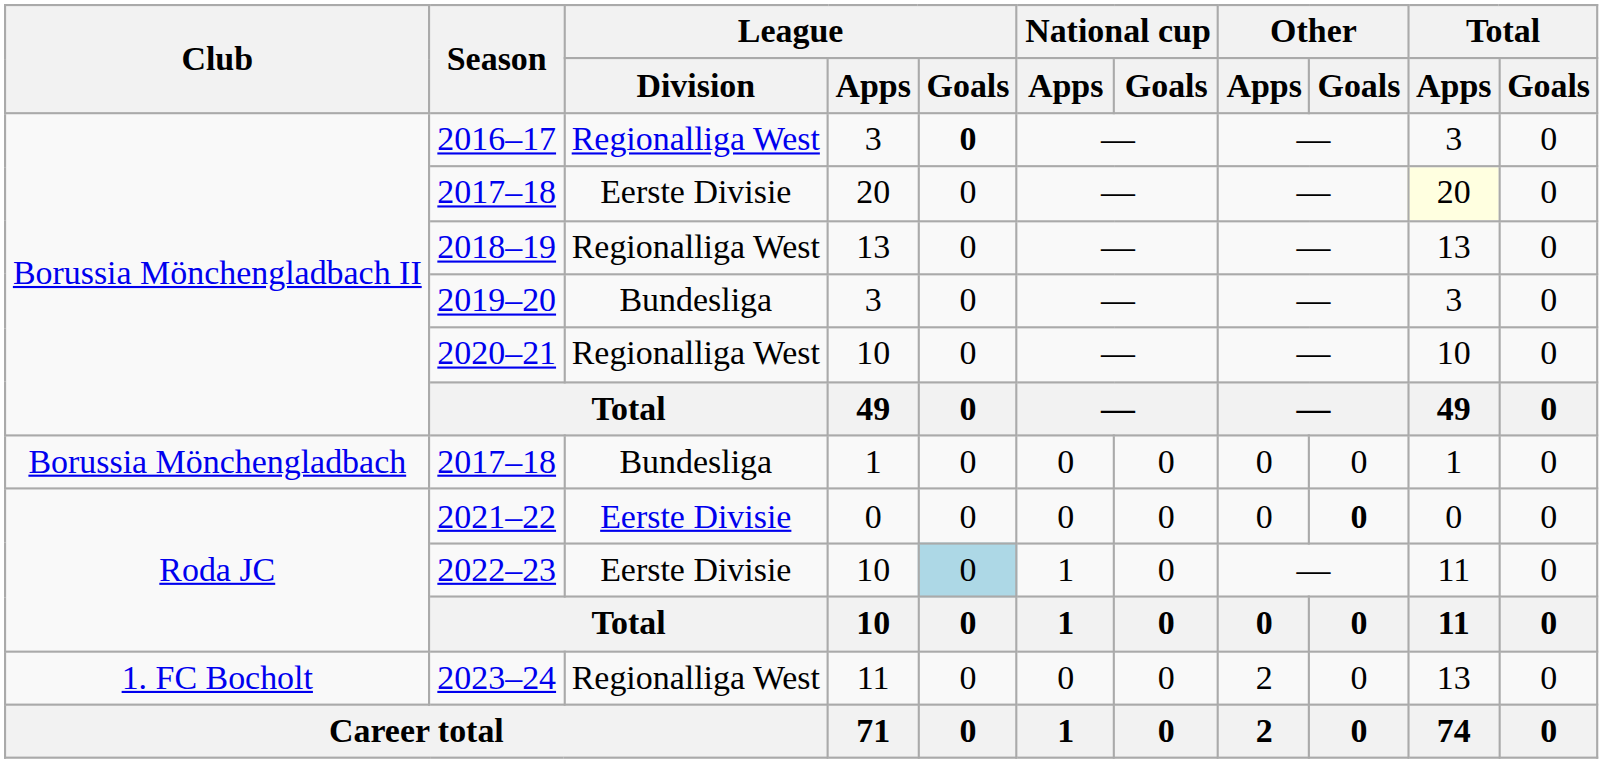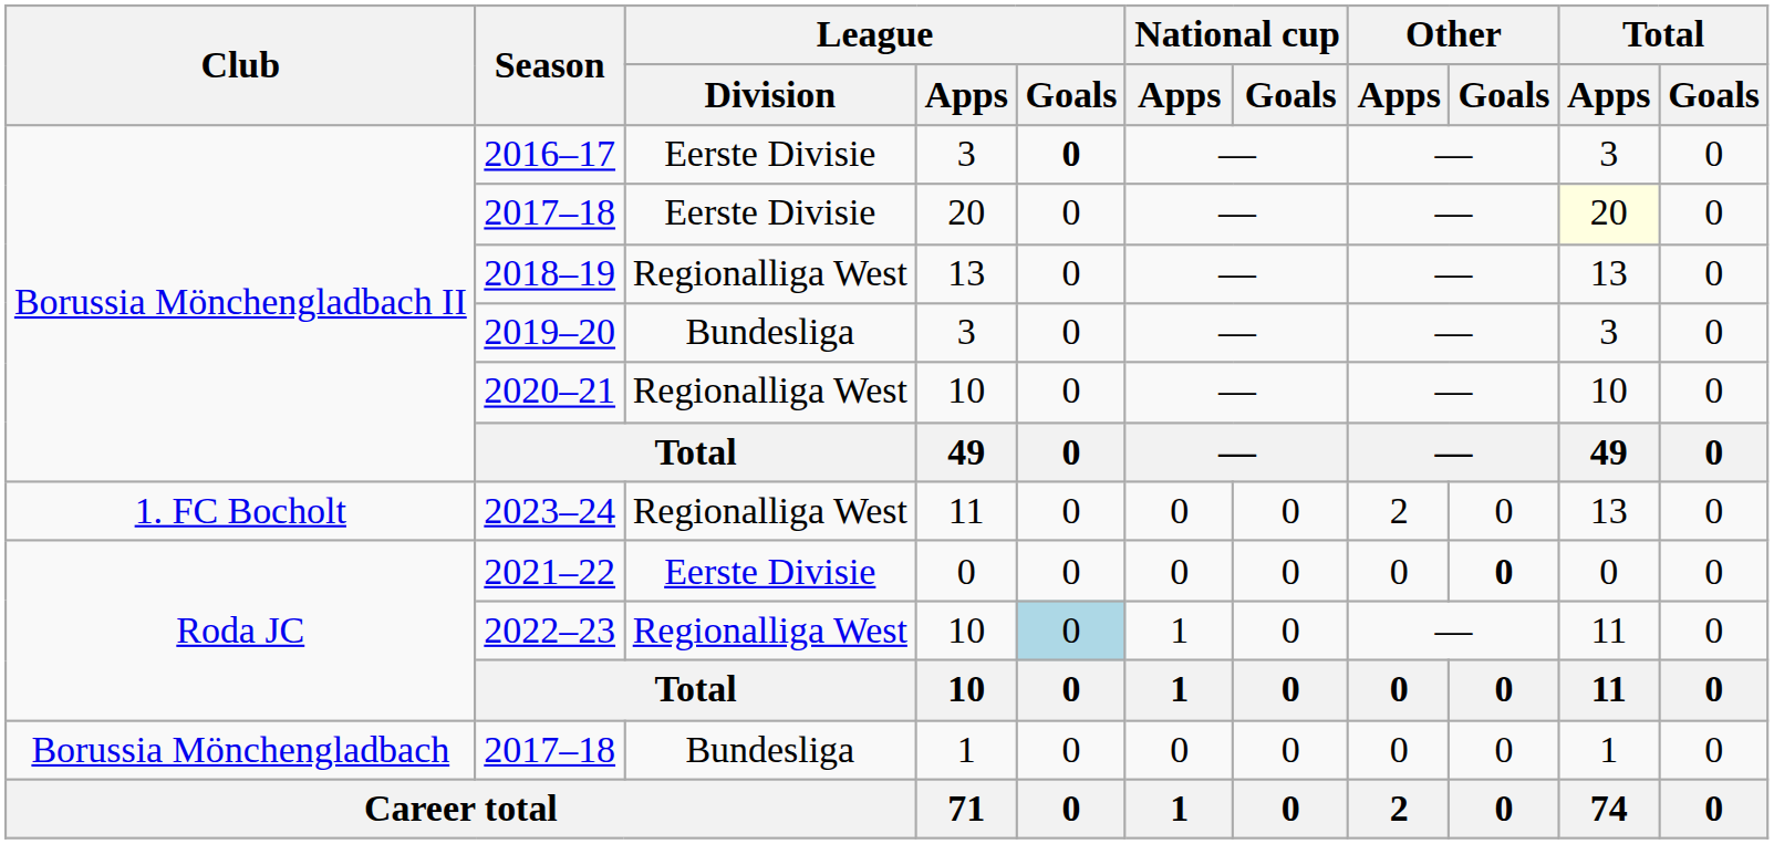2016–17 | League / Division: Regionalliga West -> Eerste Divisie
rows swapped: 2017–18 / 1 <-> 2023–24
2022–23 | League / Division: Eerste Divisie -> Regionalliga West
